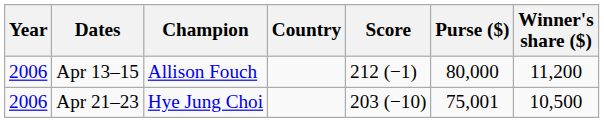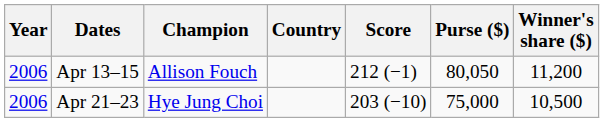Apr 13–15 | Purse ($): 80,000 -> 80,050
Apr 21–23 | Purse ($): 75,001 -> 75,000
